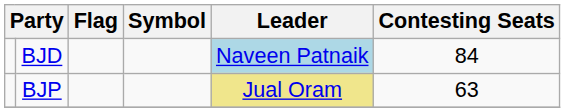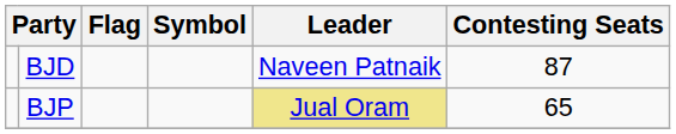BJD | Leader: lightblue background -> no background
BJD | Contesting Seats: 84 -> 87
BJP | Contesting Seats: 63 -> 65
